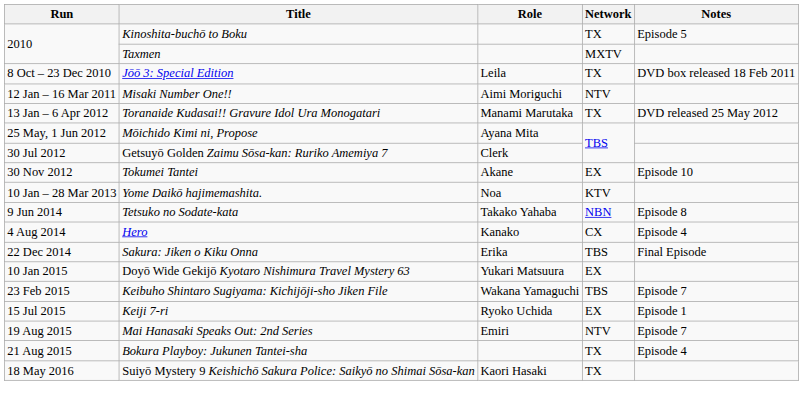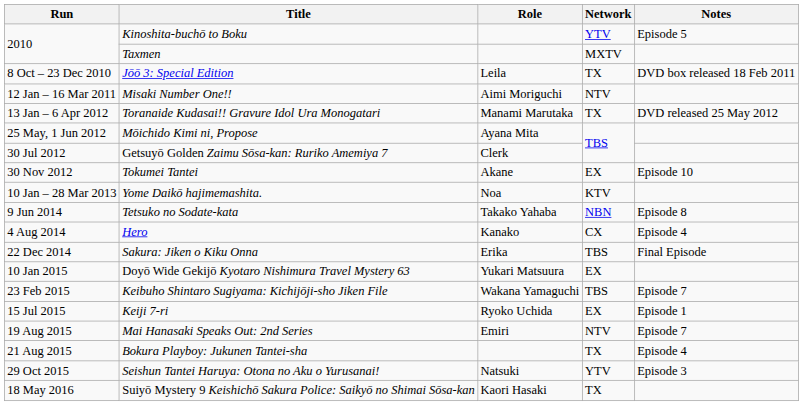Kinoshita-buchō to Boku | Network: TX -> YTV
+ row: 29 Oct 2015 | Seishun Tantei Haruya: Otona no Aku o Yurusanai! | Natsuki | YTV | Episode 3
